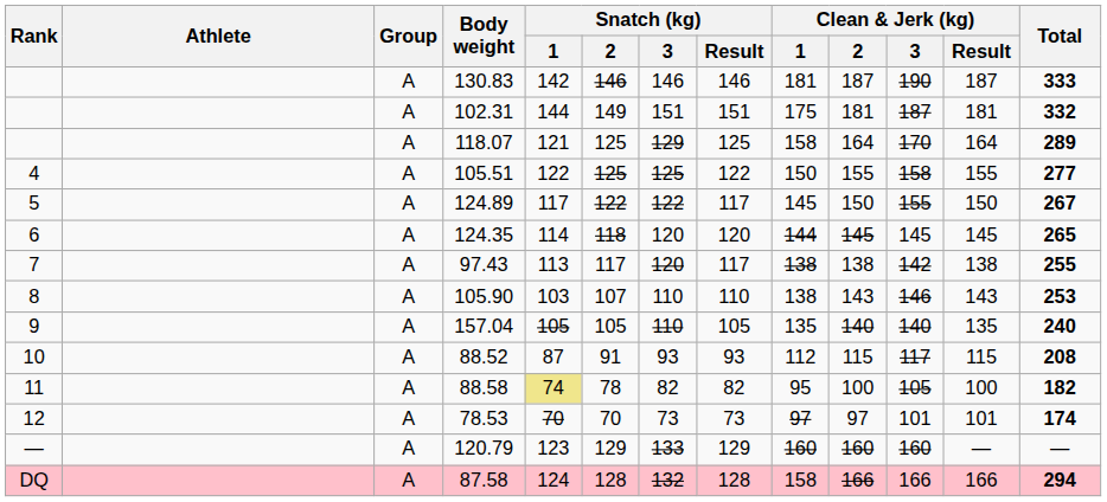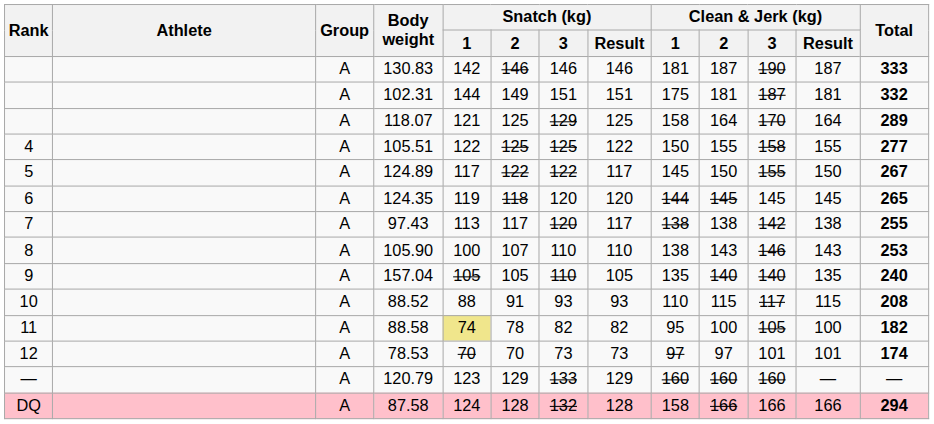124.35 | Snatch (kg) / 1: 114 -> 119
105.90 | Snatch (kg) / 1: 103 -> 100
88.52 | Snatch (kg) / 1: 87 -> 88
88.52 | Clean & Jerk (kg) / 1: 112 -> 110
